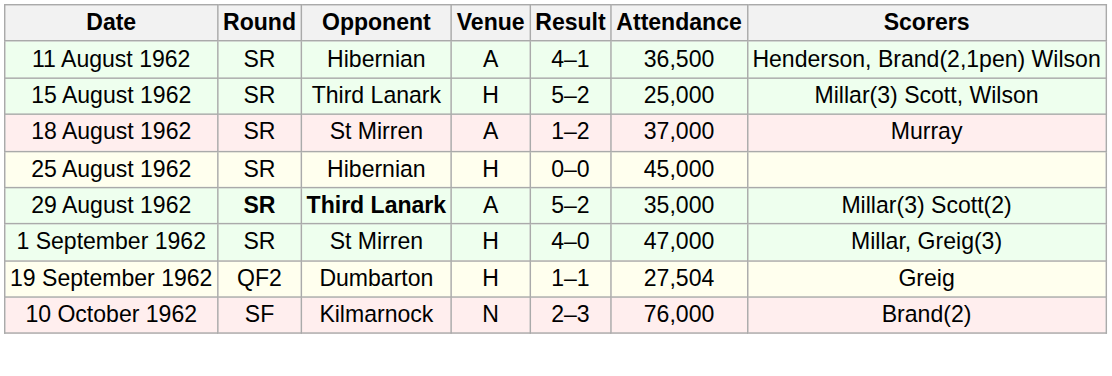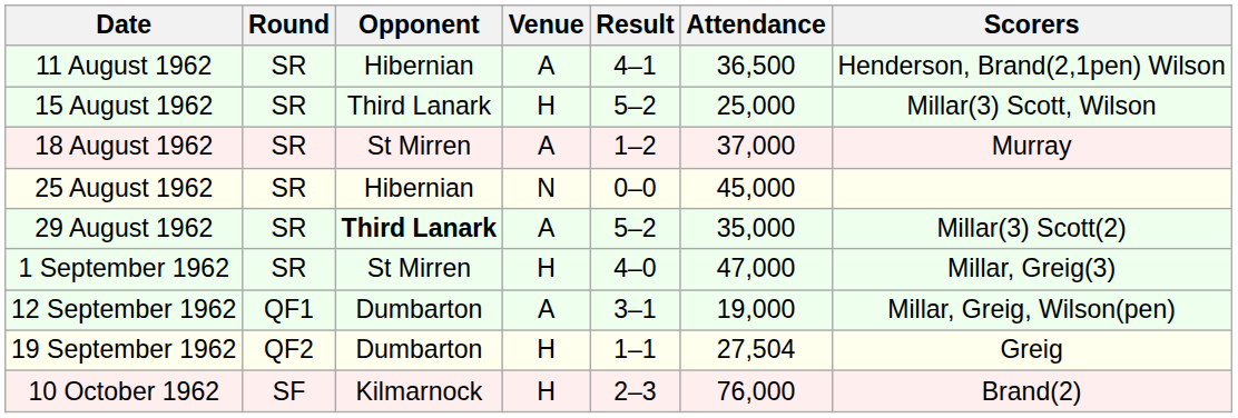25 August 1962 | Venue: H -> N
29 August 1962 | Round: bold -> normal
+ row: 12 September 1962 | QF1 | Dumbarton | A | 3–1 | 19,000 | Millar, Greig, Wilson(pen)
10 October 1962 | Venue: N -> H
